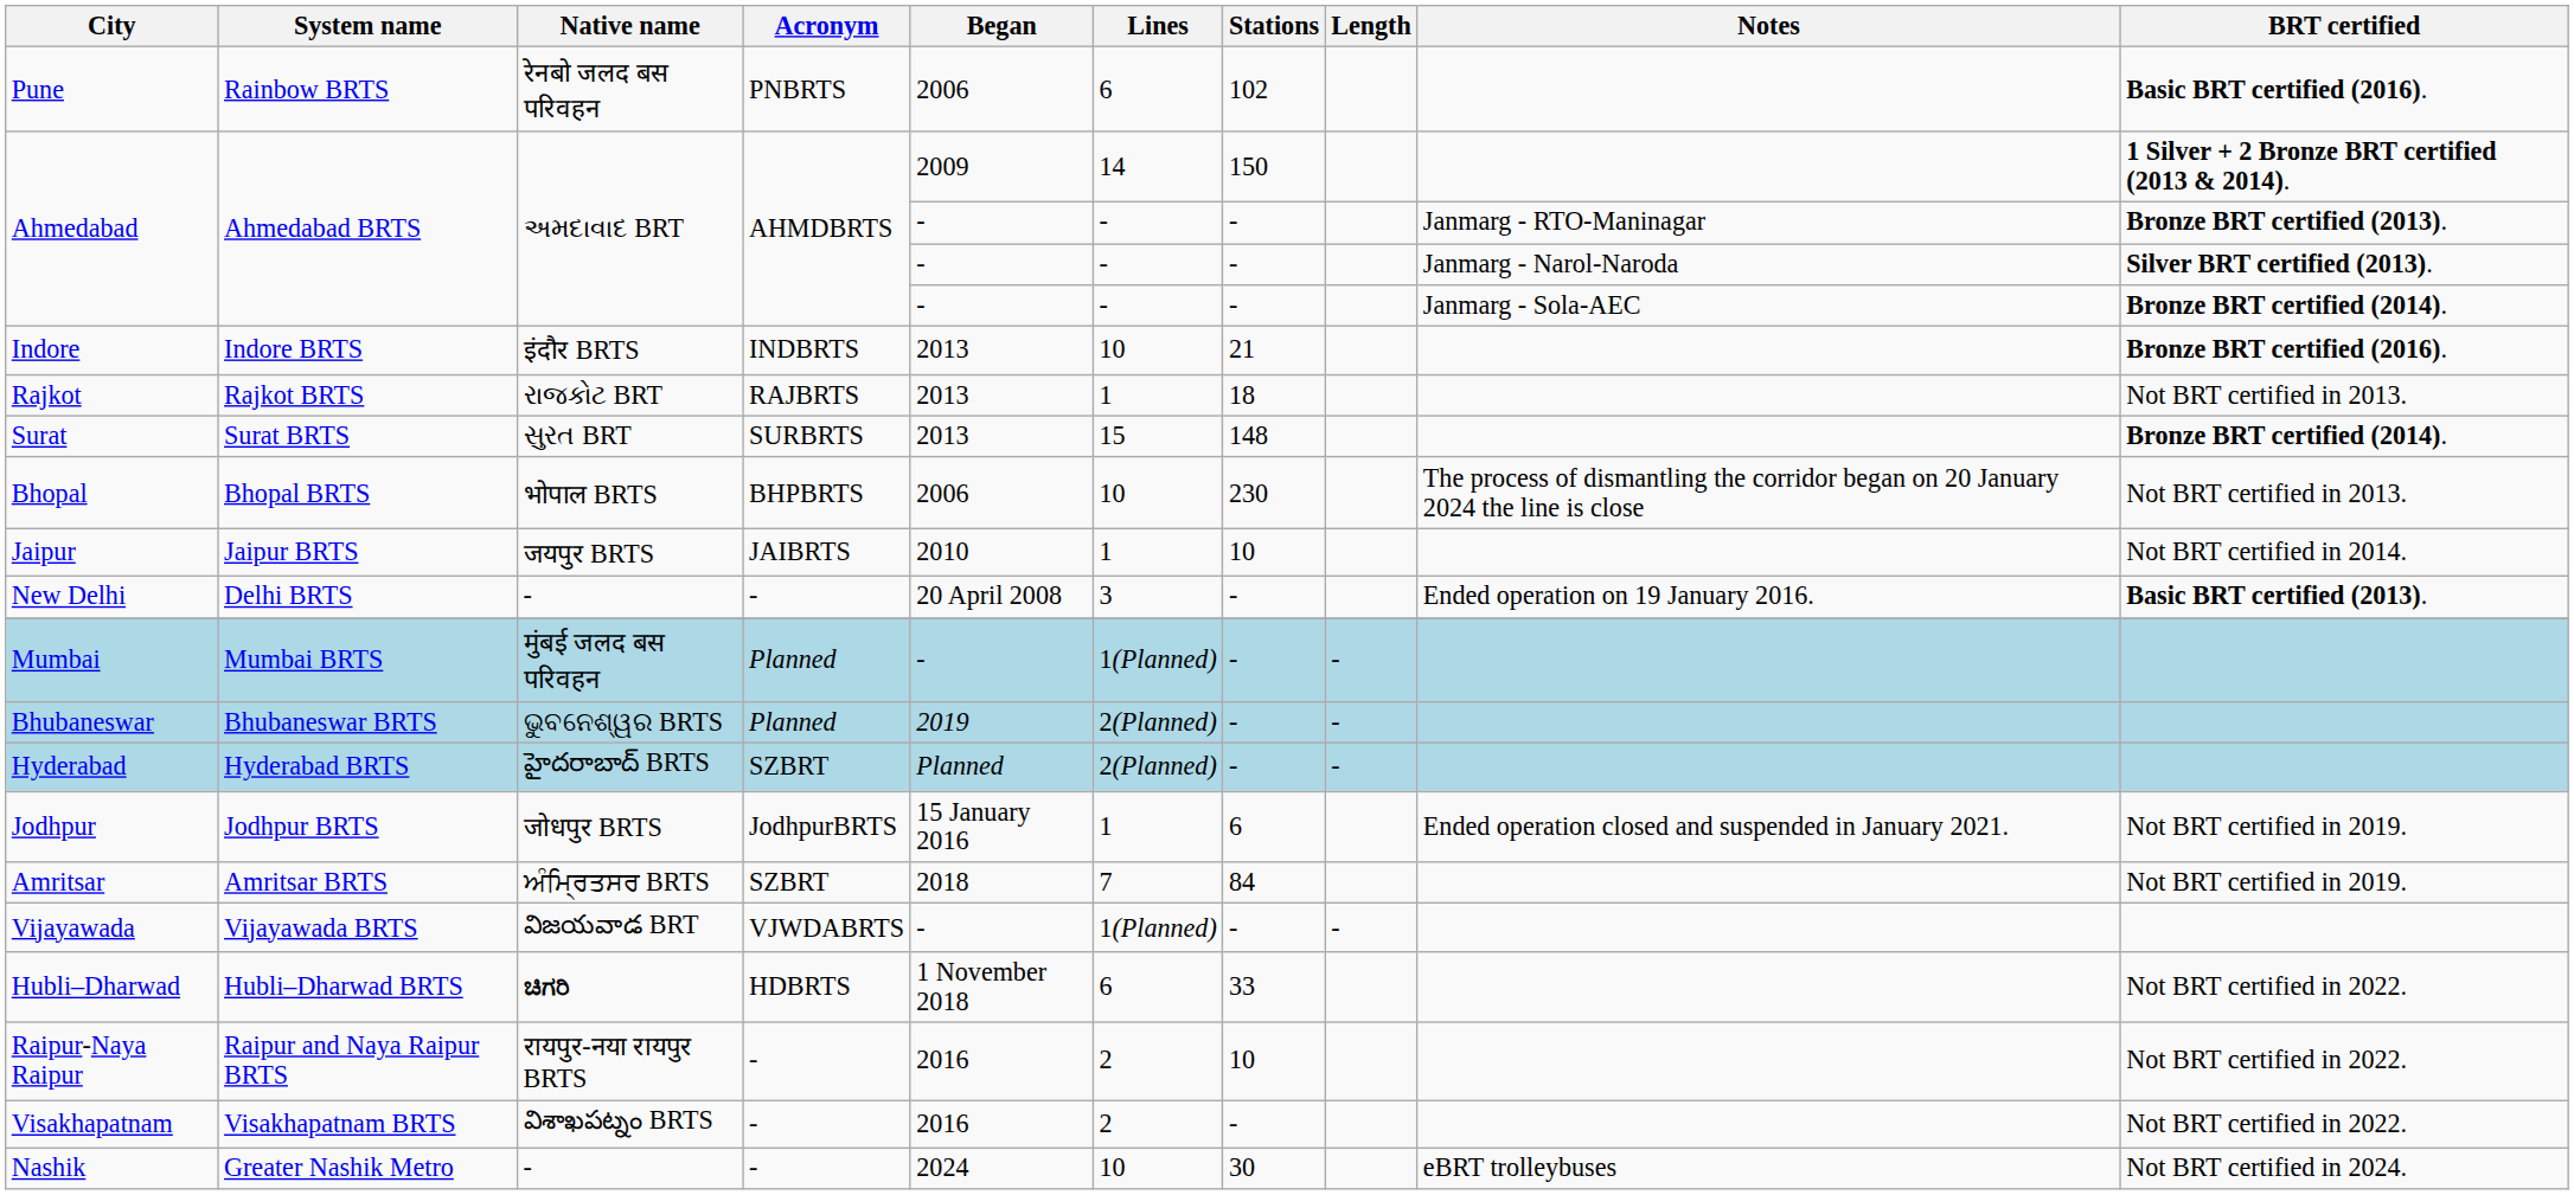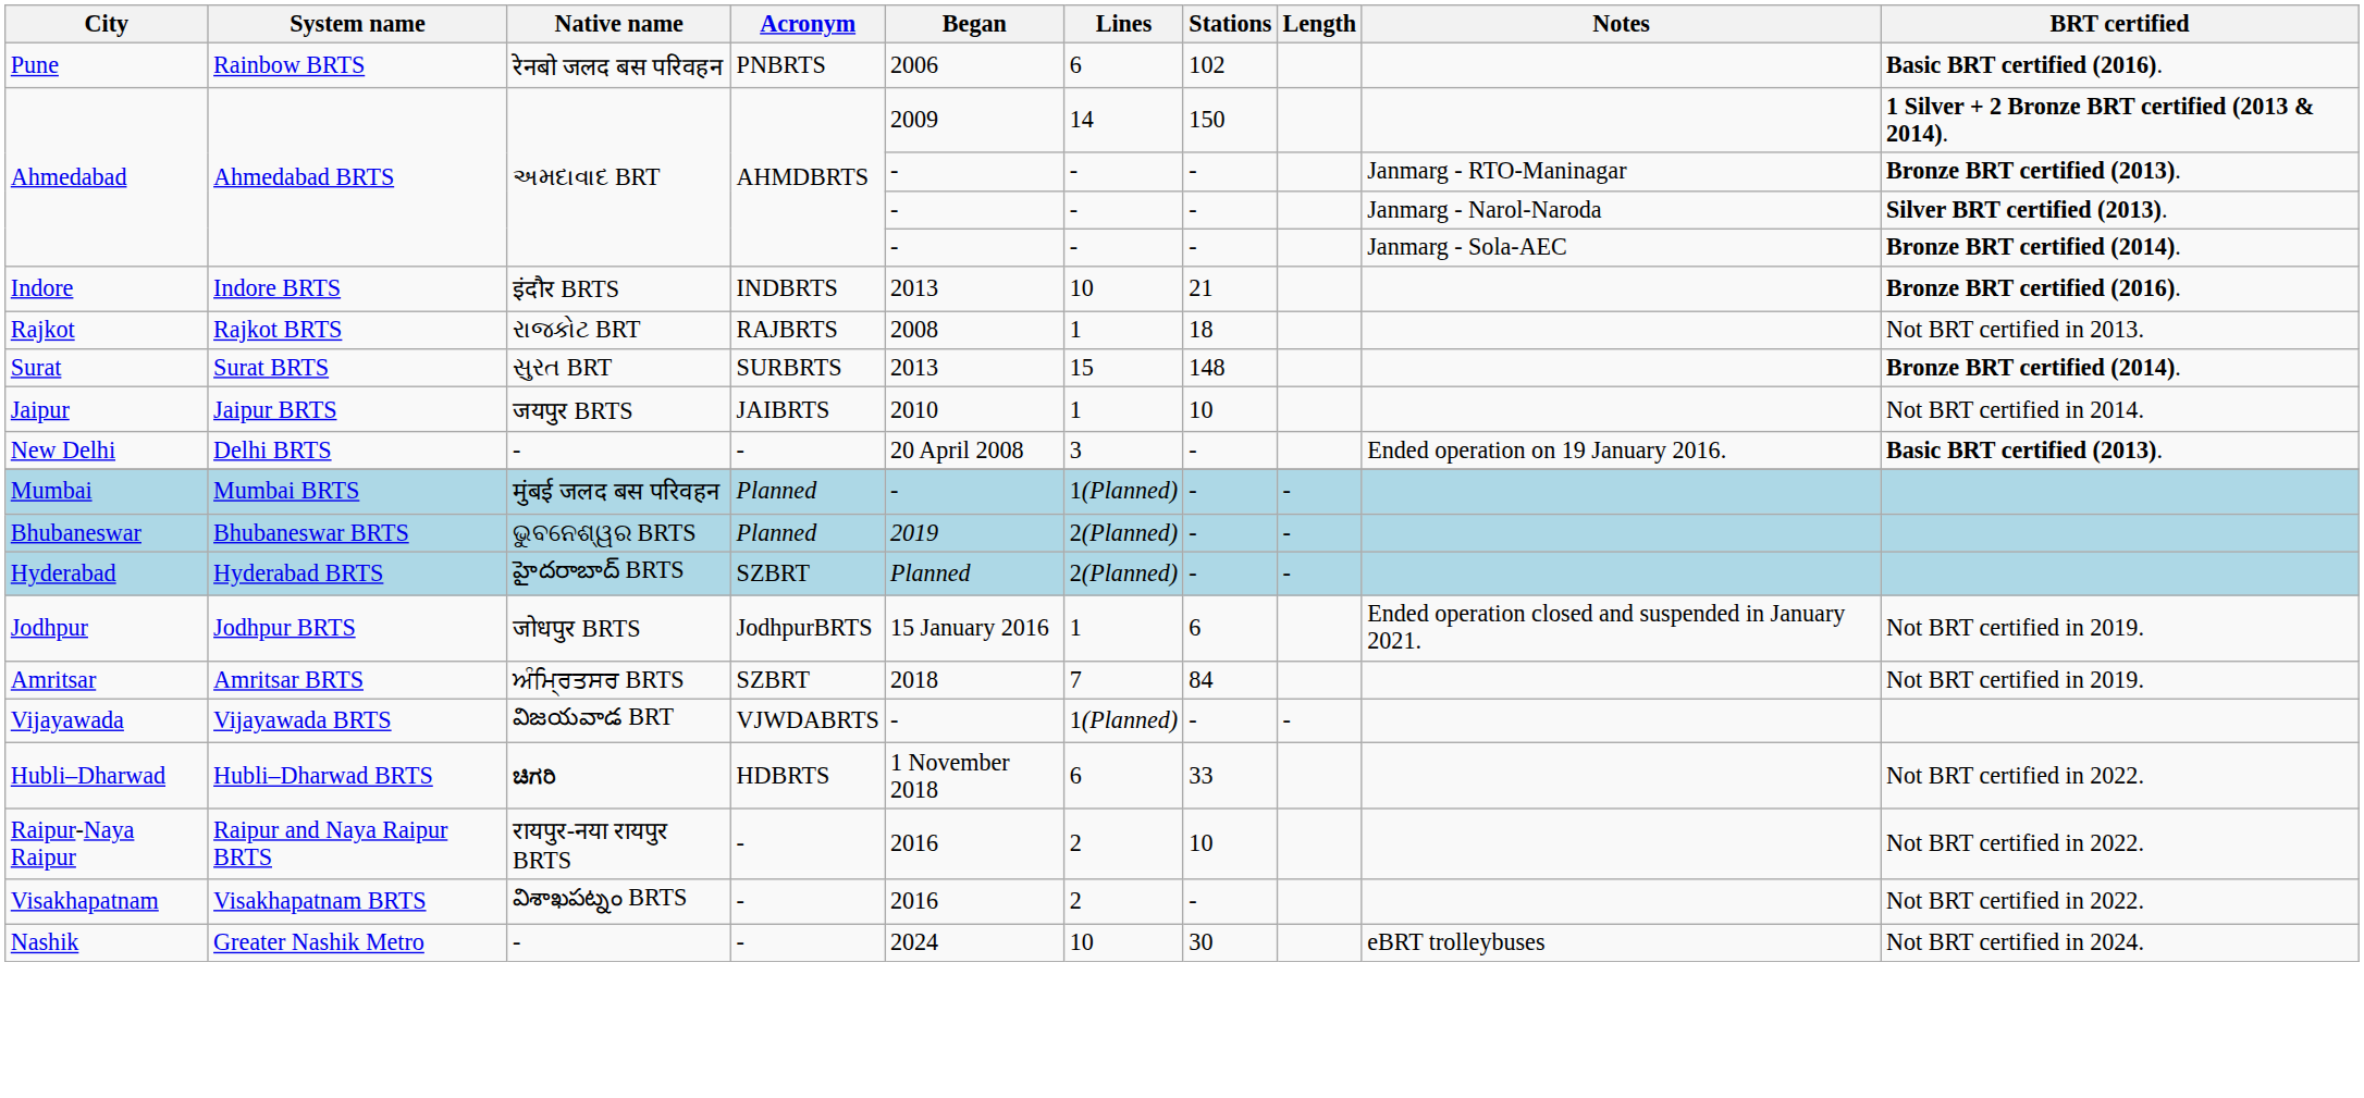Rajkot | Began: 2013 -> 2008
- row: Bhopal | Bhopal BRTS | भोपाल BRTS | BHPBRTS | 2006 | 10 | 230 | The process of dismantling the corridor began on 20 January 2024 the line is close | Not BRT certified in 2013.
